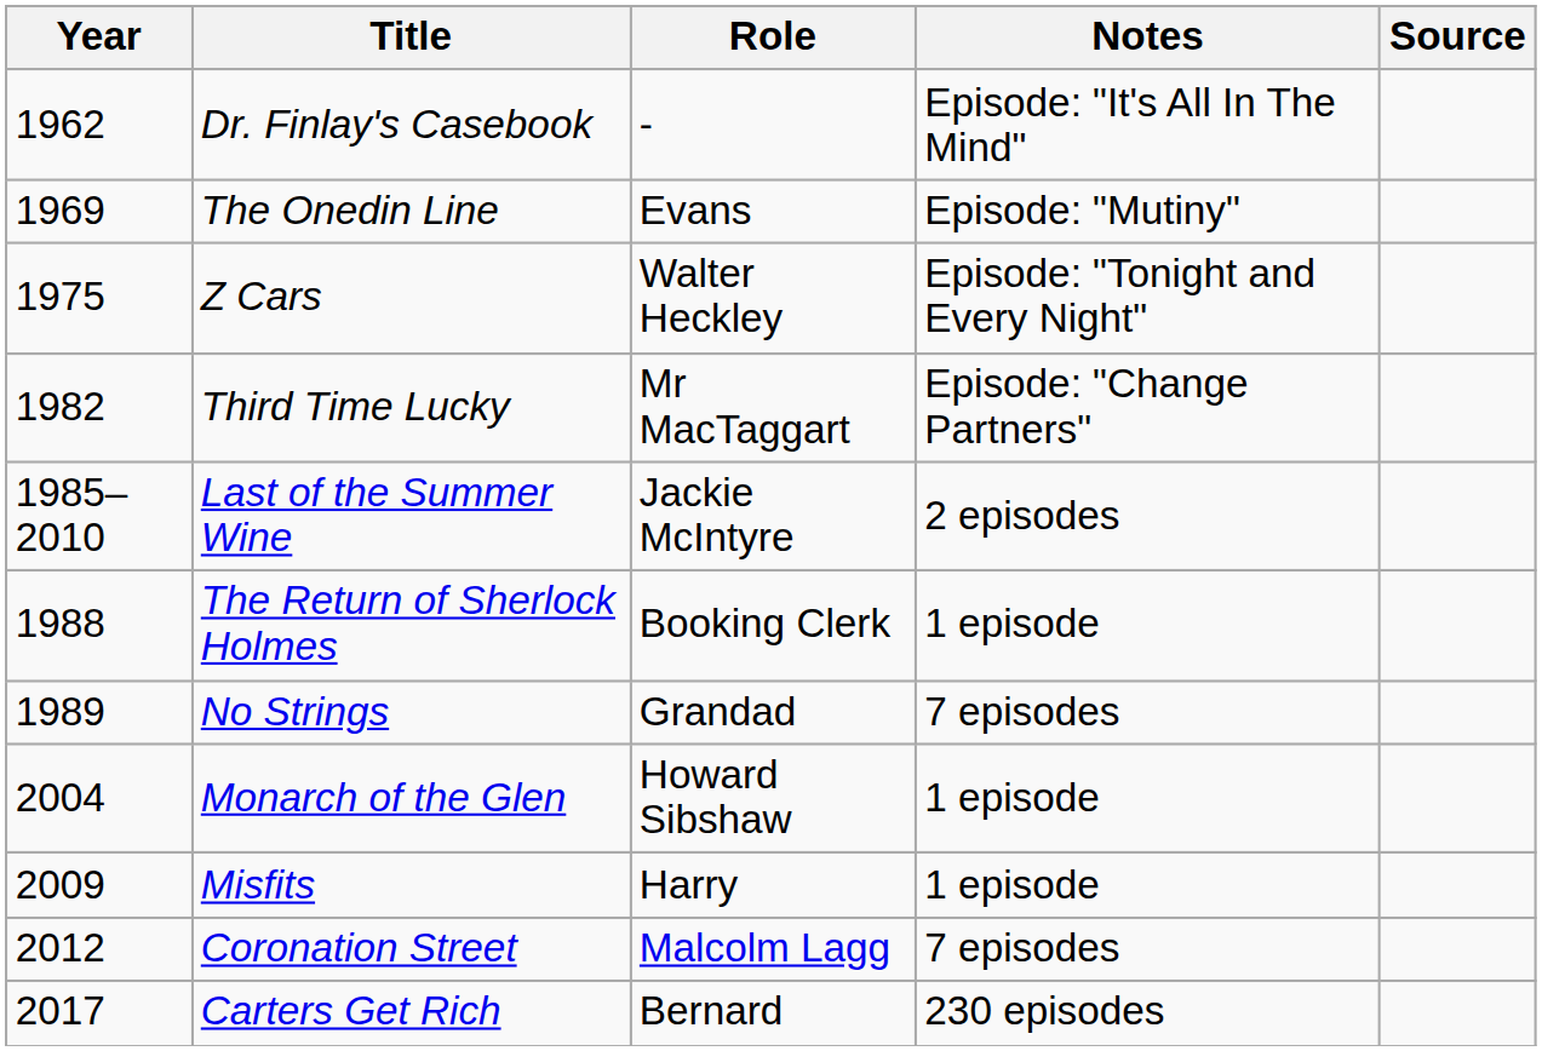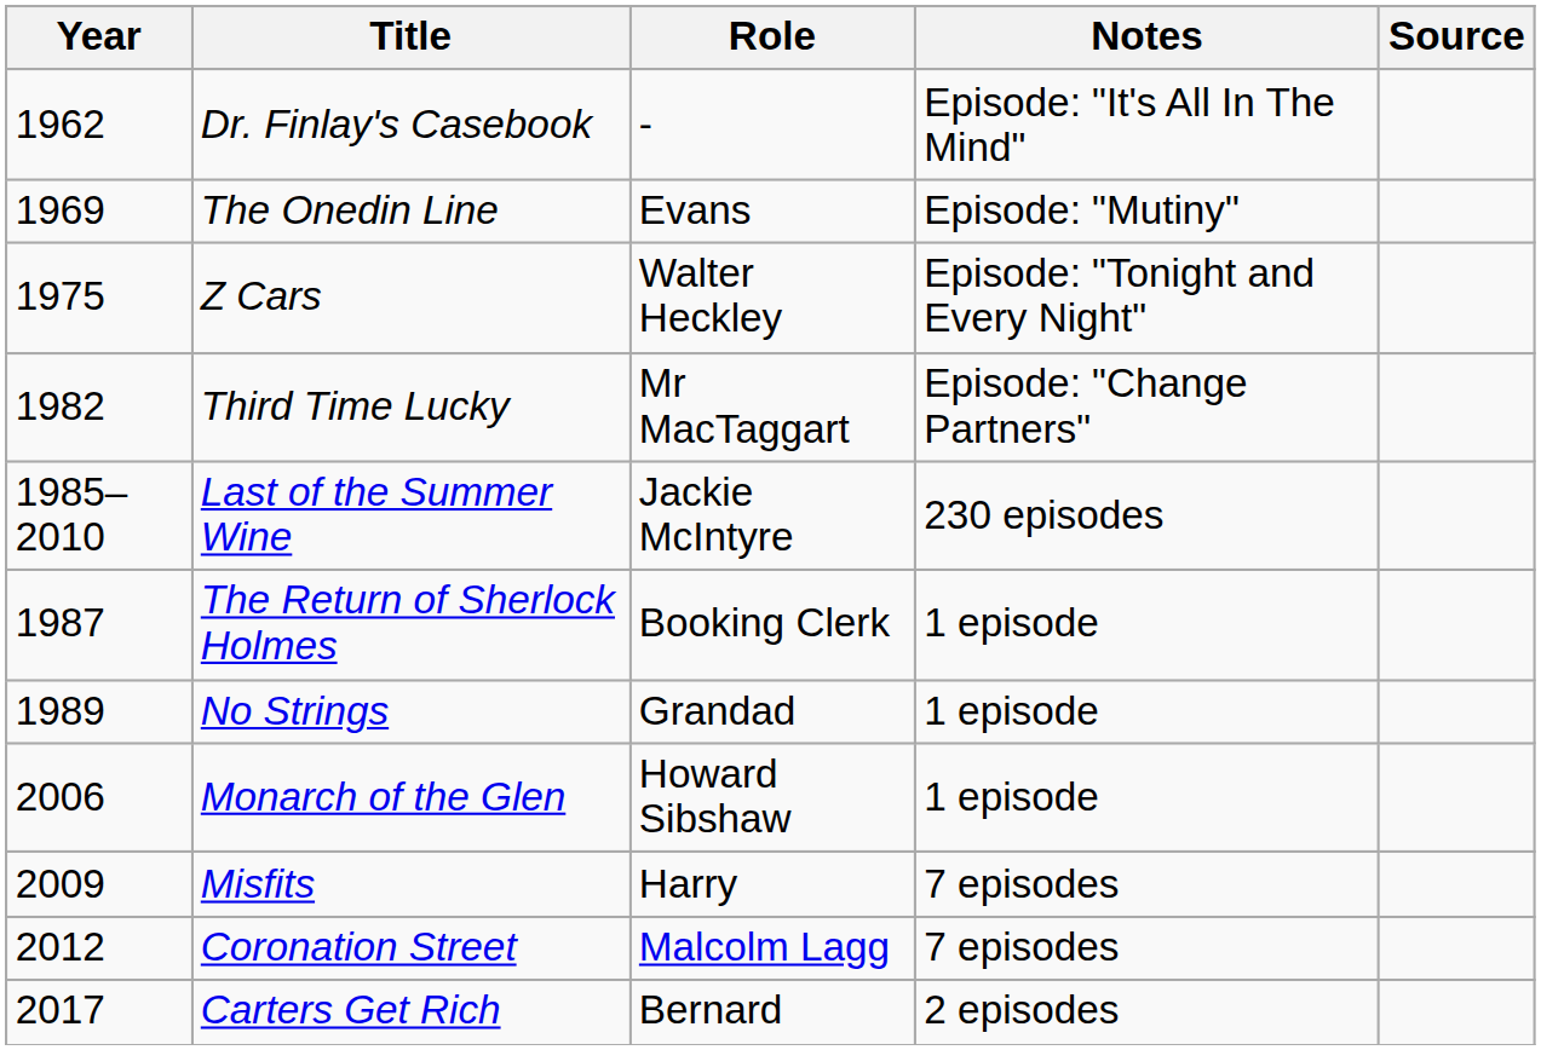Last of the Summer Wine | Notes: 2 episodes -> 230 episodes
The Return of Sherlock Holmes | Year: 1988 -> 1987
No Strings | Notes: 7 episodes -> 1 episode
Monarch of the Glen | Year: 2004 -> 2006
Misfits | Notes: 1 episode -> 7 episodes
Carters Get Rich | Notes: 230 episodes -> 2 episodes
